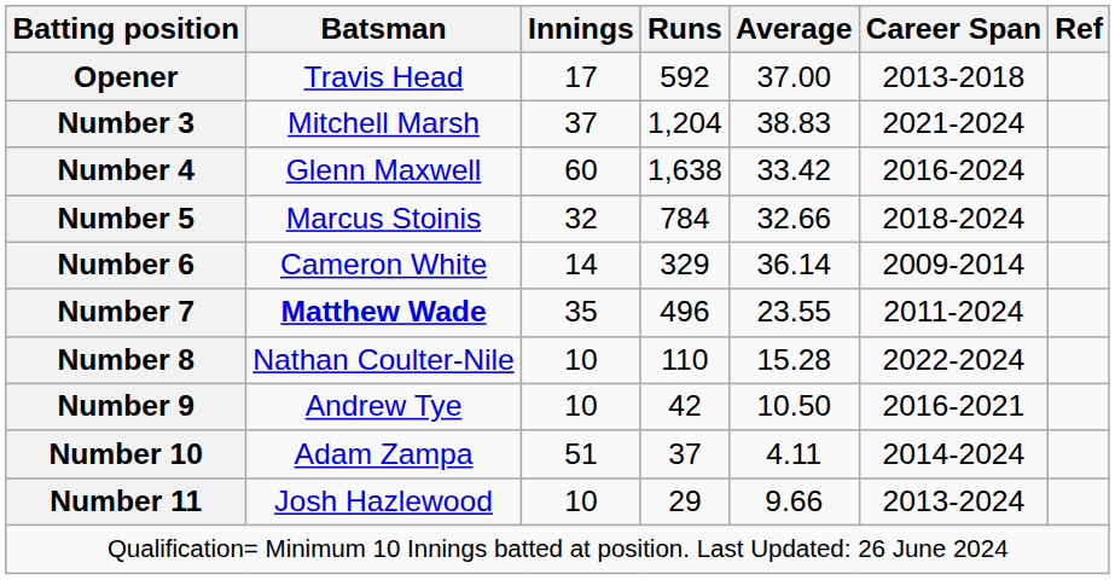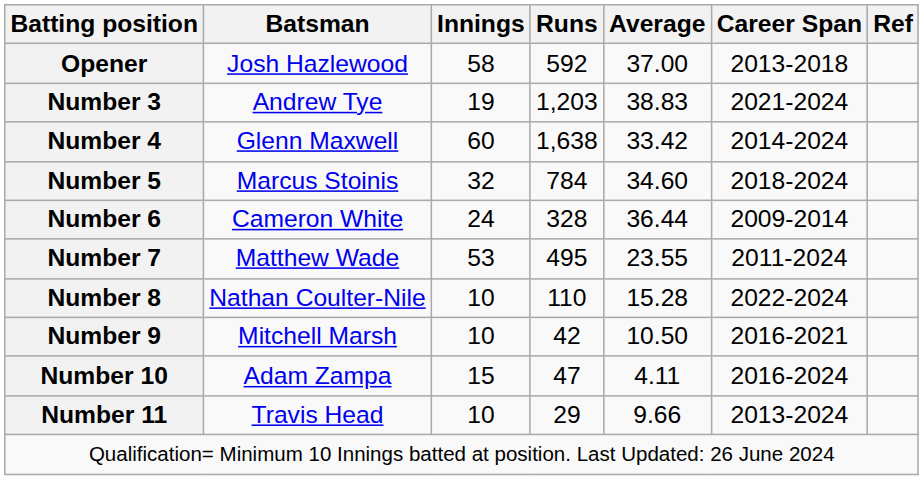Opener | Batsman: Travis Head -> Josh Hazlewood
Opener | Innings: 17 -> 58
Number 3 | Batsman: Mitchell Marsh -> Andrew Tye
Number 3 | Innings: 37 -> 19
Number 3 | Runs: 1,204 -> 1,203
Number 4 | Career Span: 2016-2024 -> 2014-2024
Number 5 | Average: 32.66 -> 34.60
Number 6 | Innings: 14 -> 24
Number 6 | Runs: 329 -> 328
Number 6 | Average: 36.14 -> 36.44
Number 7 | Batsman: bold -> normal
Number 7 | Innings: 35 -> 53
Number 7 | Runs: 496 -> 495
Number 9 | Batsman: Andrew Tye -> Mitchell Marsh
Number 10 | Innings: 51 -> 15
Number 10 | Runs: 37 -> 47
Number 10 | Career Span: 2014-2024 -> 2016-2024
Number 11 | Batsman: Josh Hazlewood -> Travis Head
